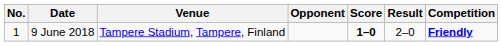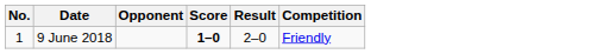- column: Venue | Tampere Stadium, Tampere, Finland
9 June 2018 | Competition: bold -> normal
